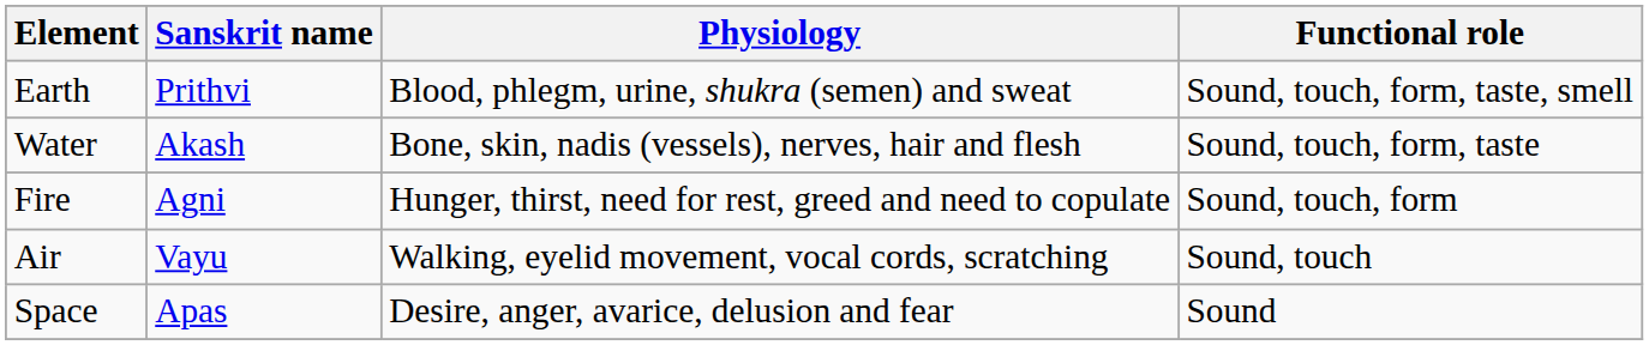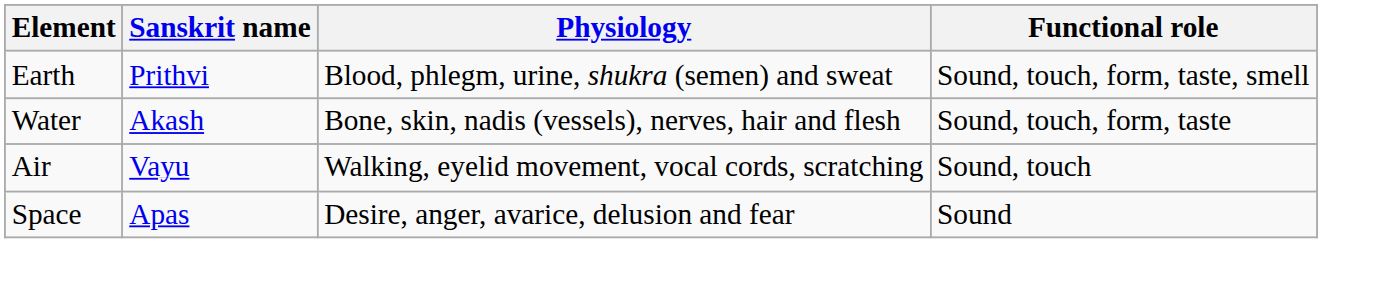- row: Fire | Agni | Hunger, thirst, need for rest, greed and need to copulate | Sound, touch, form
